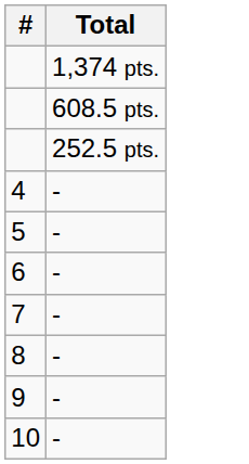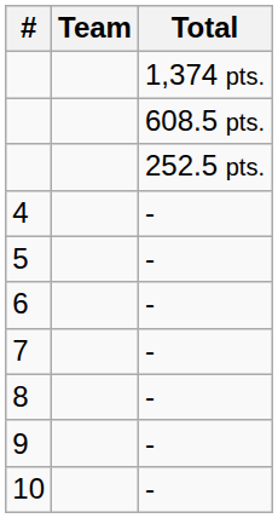+ column: Team
